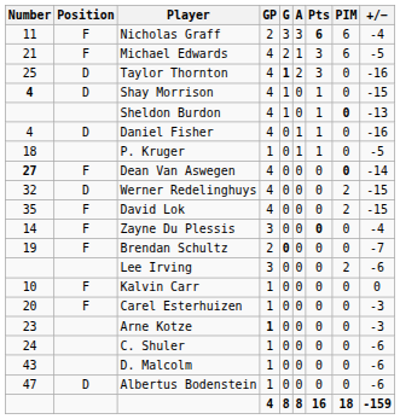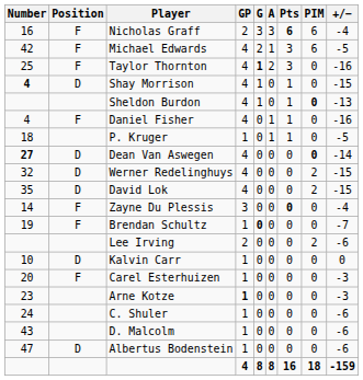Nicholas Graff | Number: 11 -> 16
Michael Edwards | Number: 21 -> 42
Taylor Thornton | Position: D -> F
Daniel Fisher | Position: D -> F
Dean Van Aswegen | Position: F -> D
David Lok | Position: F -> D
Brendan Schultz | GP: 2 -> 1
Lee Irving | GP: 3 -> 2
Kalvin Carr | Position: F -> D
